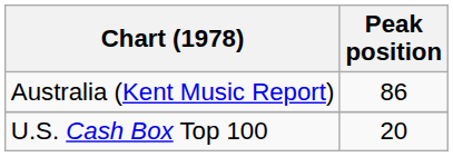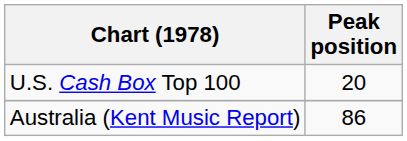rows swapped: Australia (Kent Music Report) <-> U.S. Cash Box Top 100
